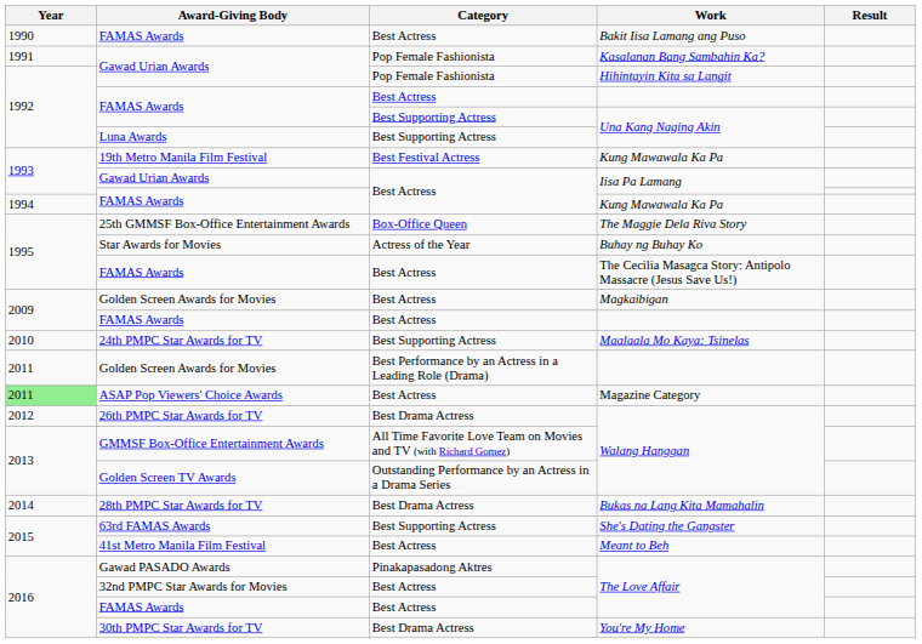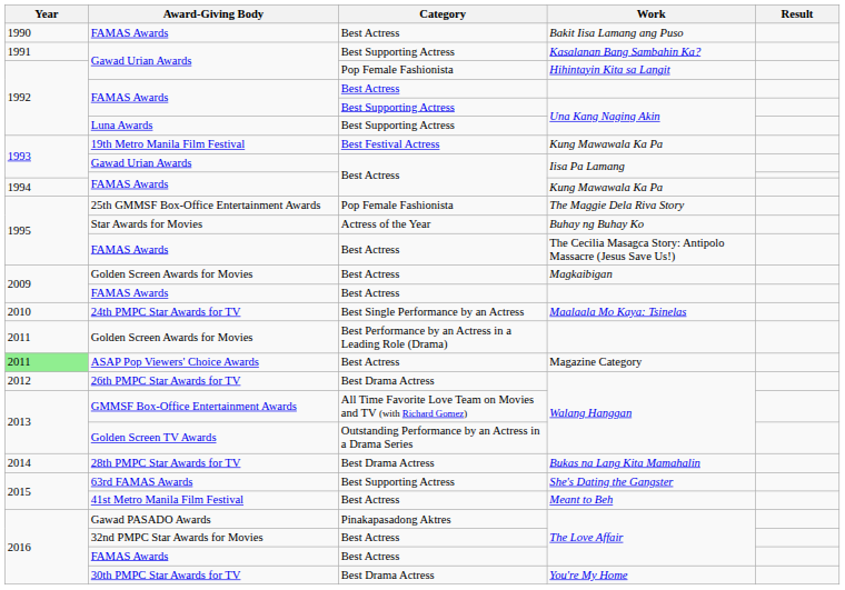Kasalanan Bang Sambahin Ka? | Category: Pop Female Fashionista -> Best Supporting Actress
The Maggie Dela Riva Story | Category: Box-Office Queen -> Pop Female Fashionista
Maalaala Mo Kaya: Tsinelas | Category: Best Supporting Actress -> Best Single Performance by an Actress
